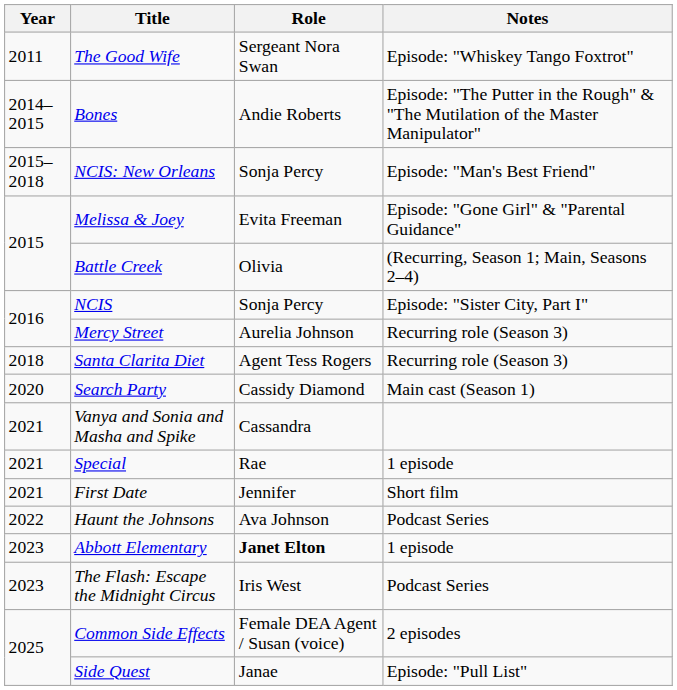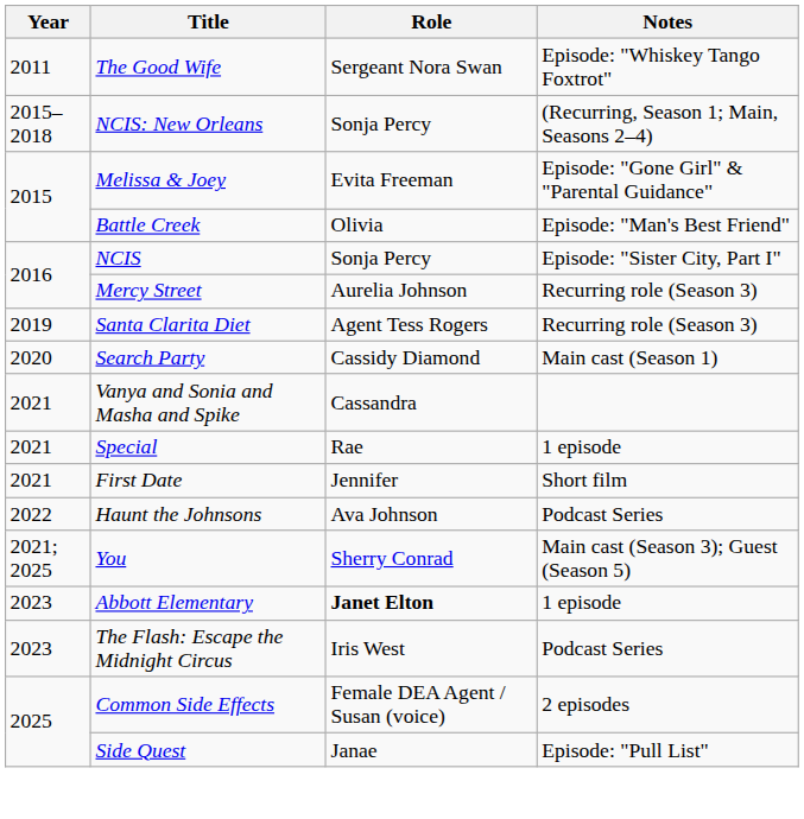- row: 2014–2015 | Bones | Andie Roberts | Episode: "The Putter in the Rough" & "The Mutilation of the Master Manipulator"
NCIS: New Orleans | Notes: Episode: "Man's Best Friend" -> (Recurring, Season 1; Main, Seasons 2–4)
Battle Creek | Notes: (Recurring, Season 1; Main, Seasons 2–4) -> Episode: "Man's Best Friend"
Santa Clarita Diet | Year: 2018 -> 2019
+ row: 2021; 2025 | You | Sherry Conrad | Main cast (Season 3); Guest (Season 5)
